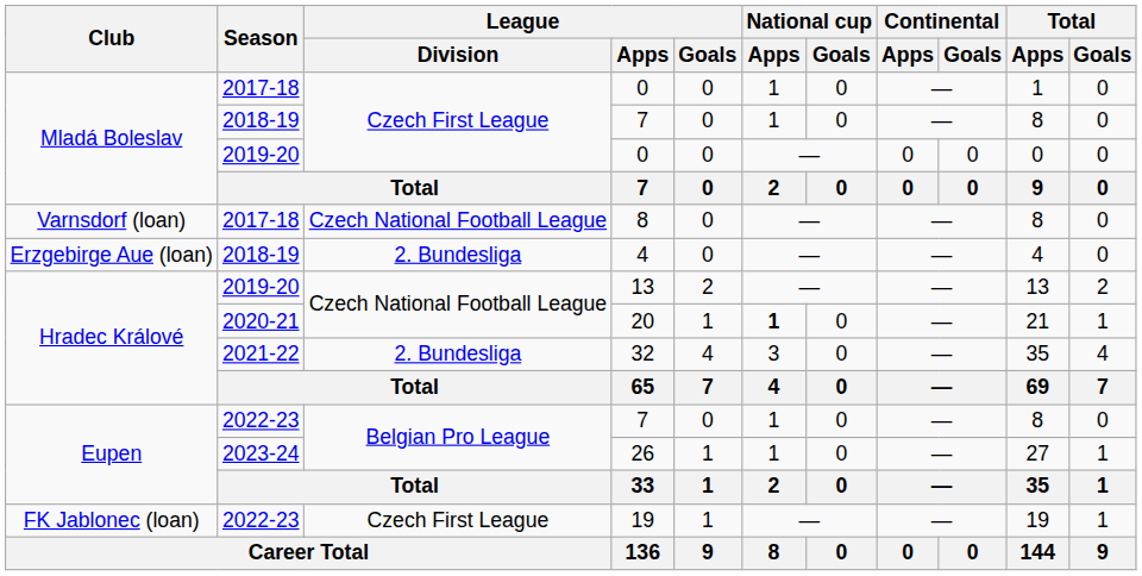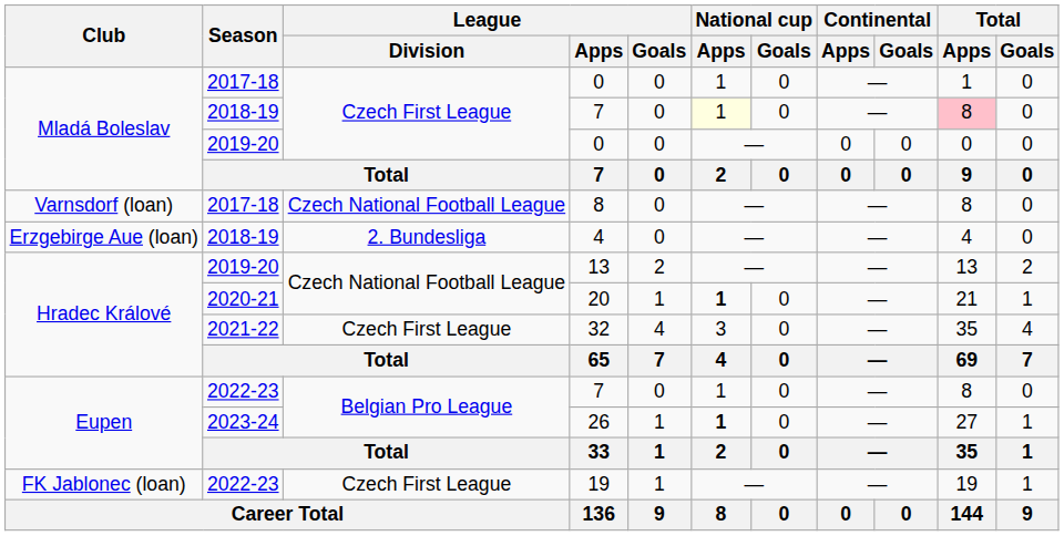2018-19 / 7 | National cup / Apps: no background -> lightyellow background
2018-19 / 7 | Total / Apps: no background -> pink background
32 | League / Division: 2. Bundesliga -> Czech First League
26 | National cup / Apps: normal -> bold
